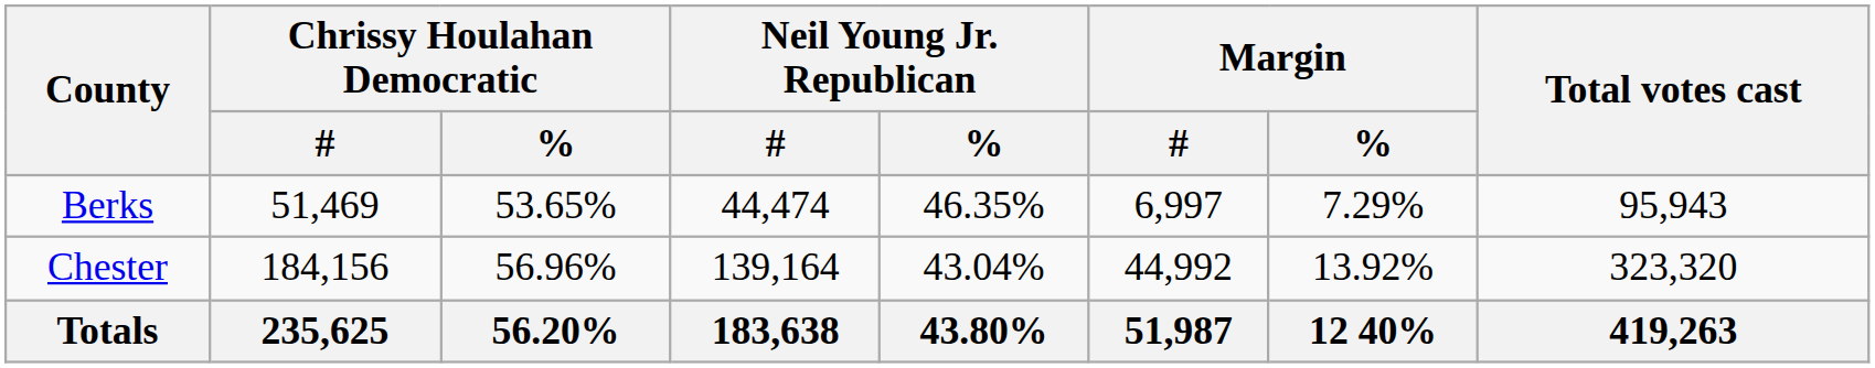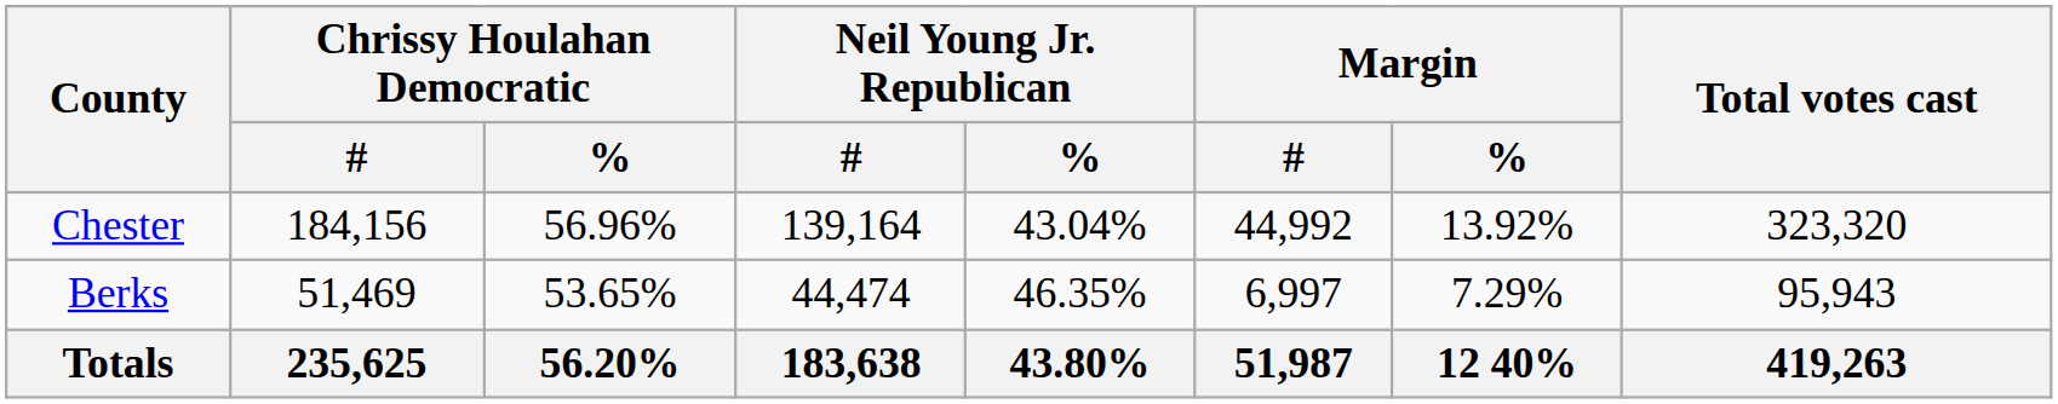rows swapped: Berks <-> Chester
